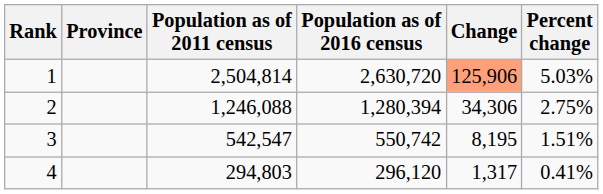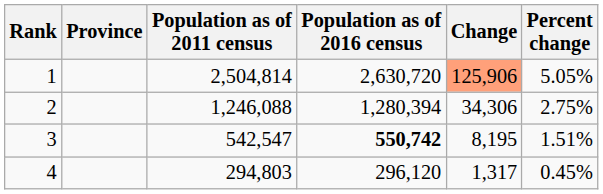1 | Percent change: 5.03% -> 5.05%
3 | Population as of 2016 census: normal -> bold
4 | Percent change: 0.41% -> 0.45%
